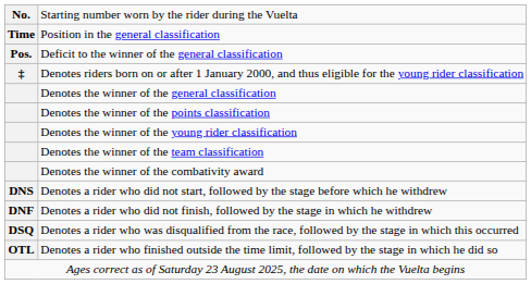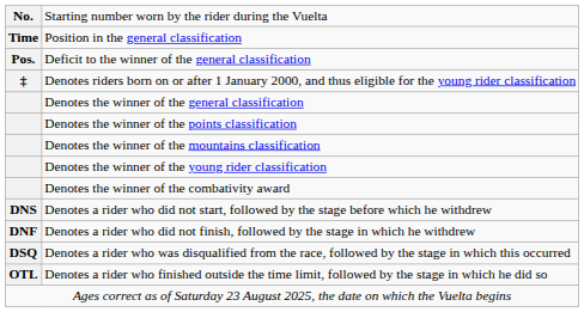+ row: Denotes the winner of the mountains classification
- row: Denotes the winner of the team classification
